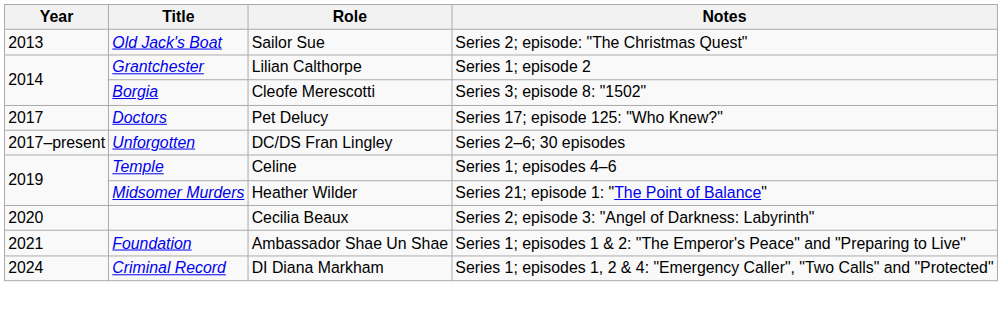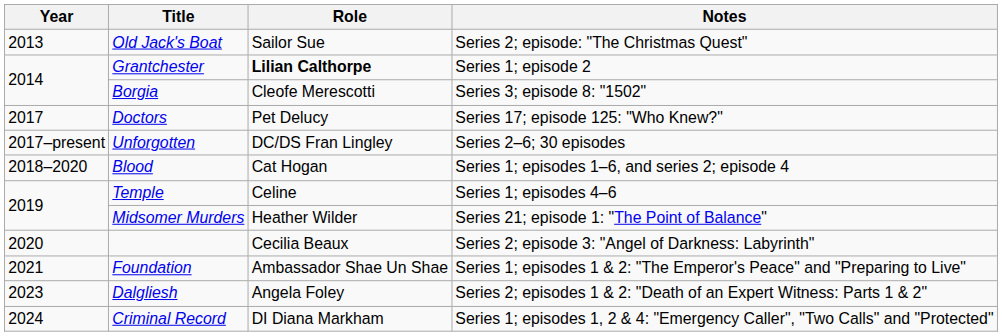Grantchester | Role: normal -> bold
+ row: 2018–2020 | Blood | Cat Hogan | Series 1; episodes 1–6, and series 2; episode 4
+ row: 2023 | Dalgliesh | Angela Foley | Series 2; episodes 1 & 2: "Death of an Expert Witness: Parts 1 & 2"
